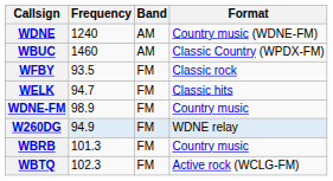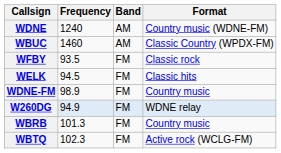WELK | Frequency: 94.7 -> 94.5
